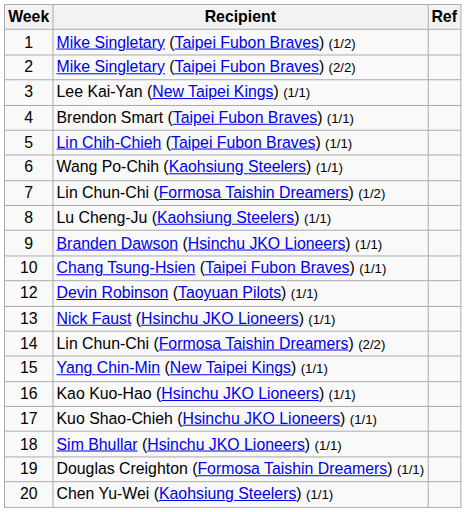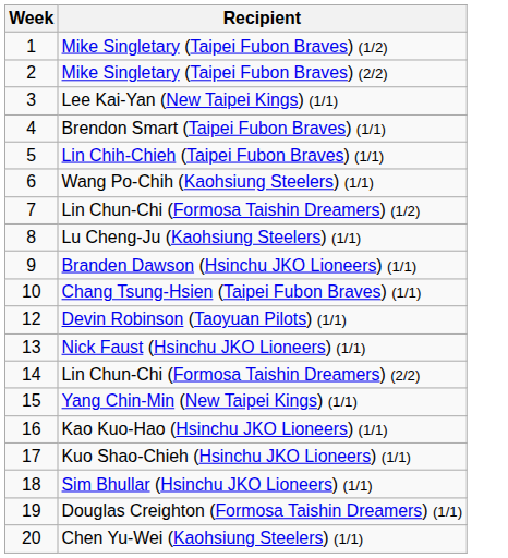- column: Ref
